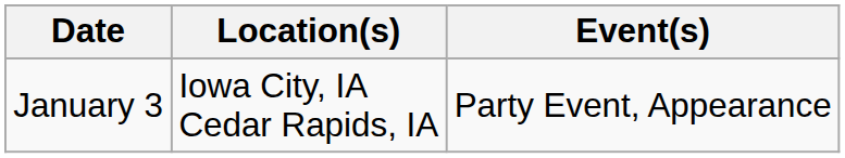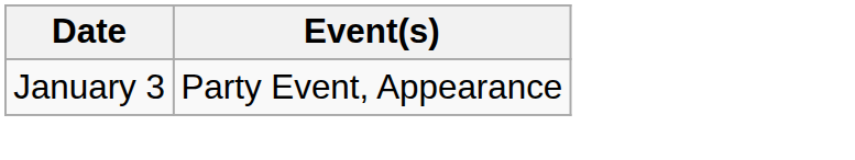- column: Location(s) | Iowa City, IA Cedar Rapids, IA
